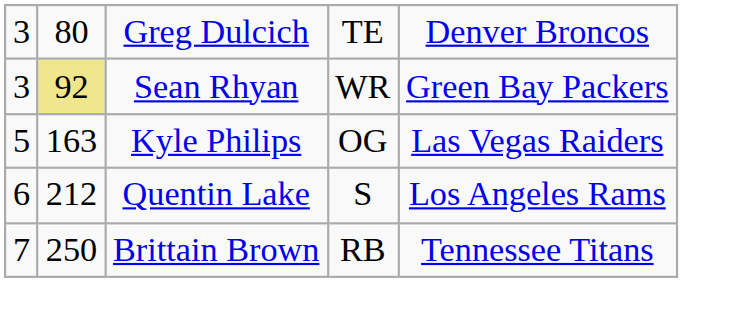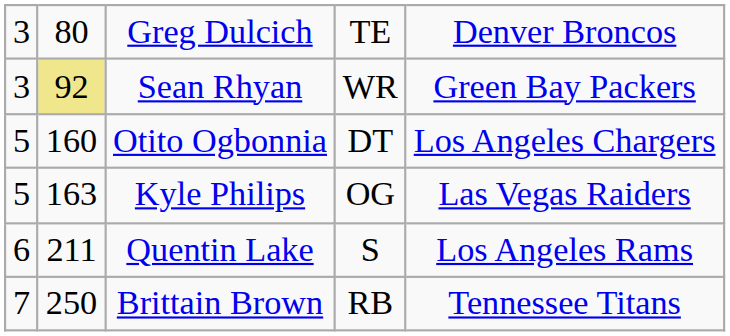+ row: 5 | 160 | Otito Ogbonnia | DT | Los Angeles Chargers
Quentin Lake | column 2: 212 -> 211
